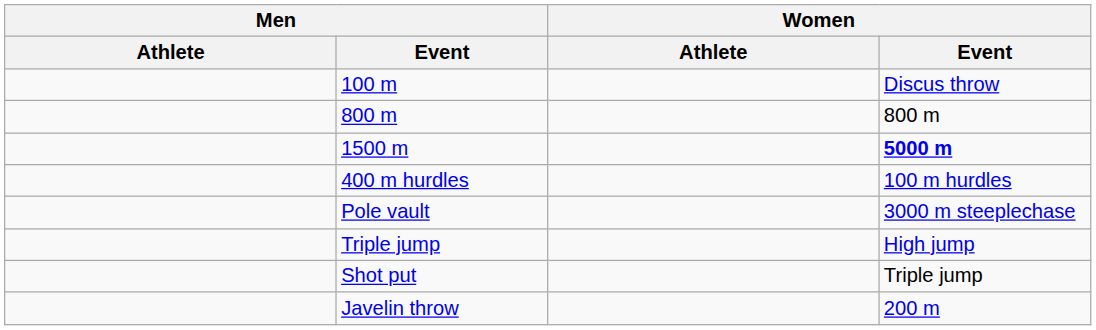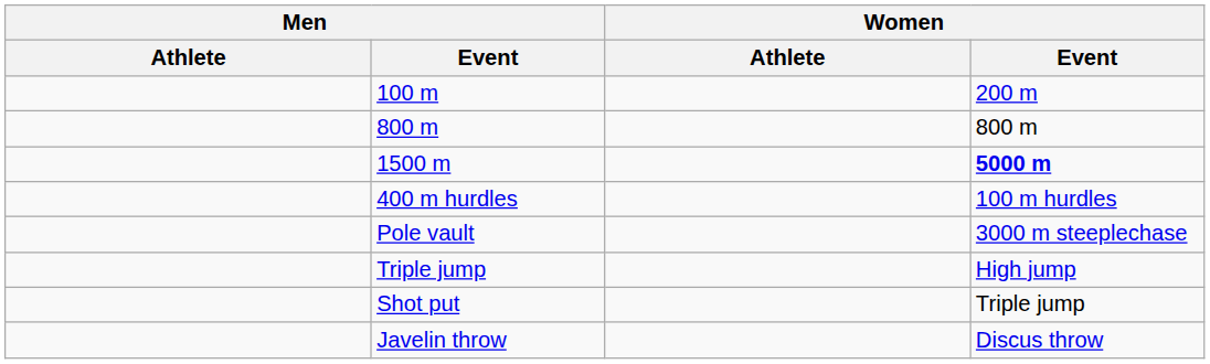100 m | Women / Event: Discus throw -> 200 m
Javelin throw | Women / Event: 200 m -> Discus throw
